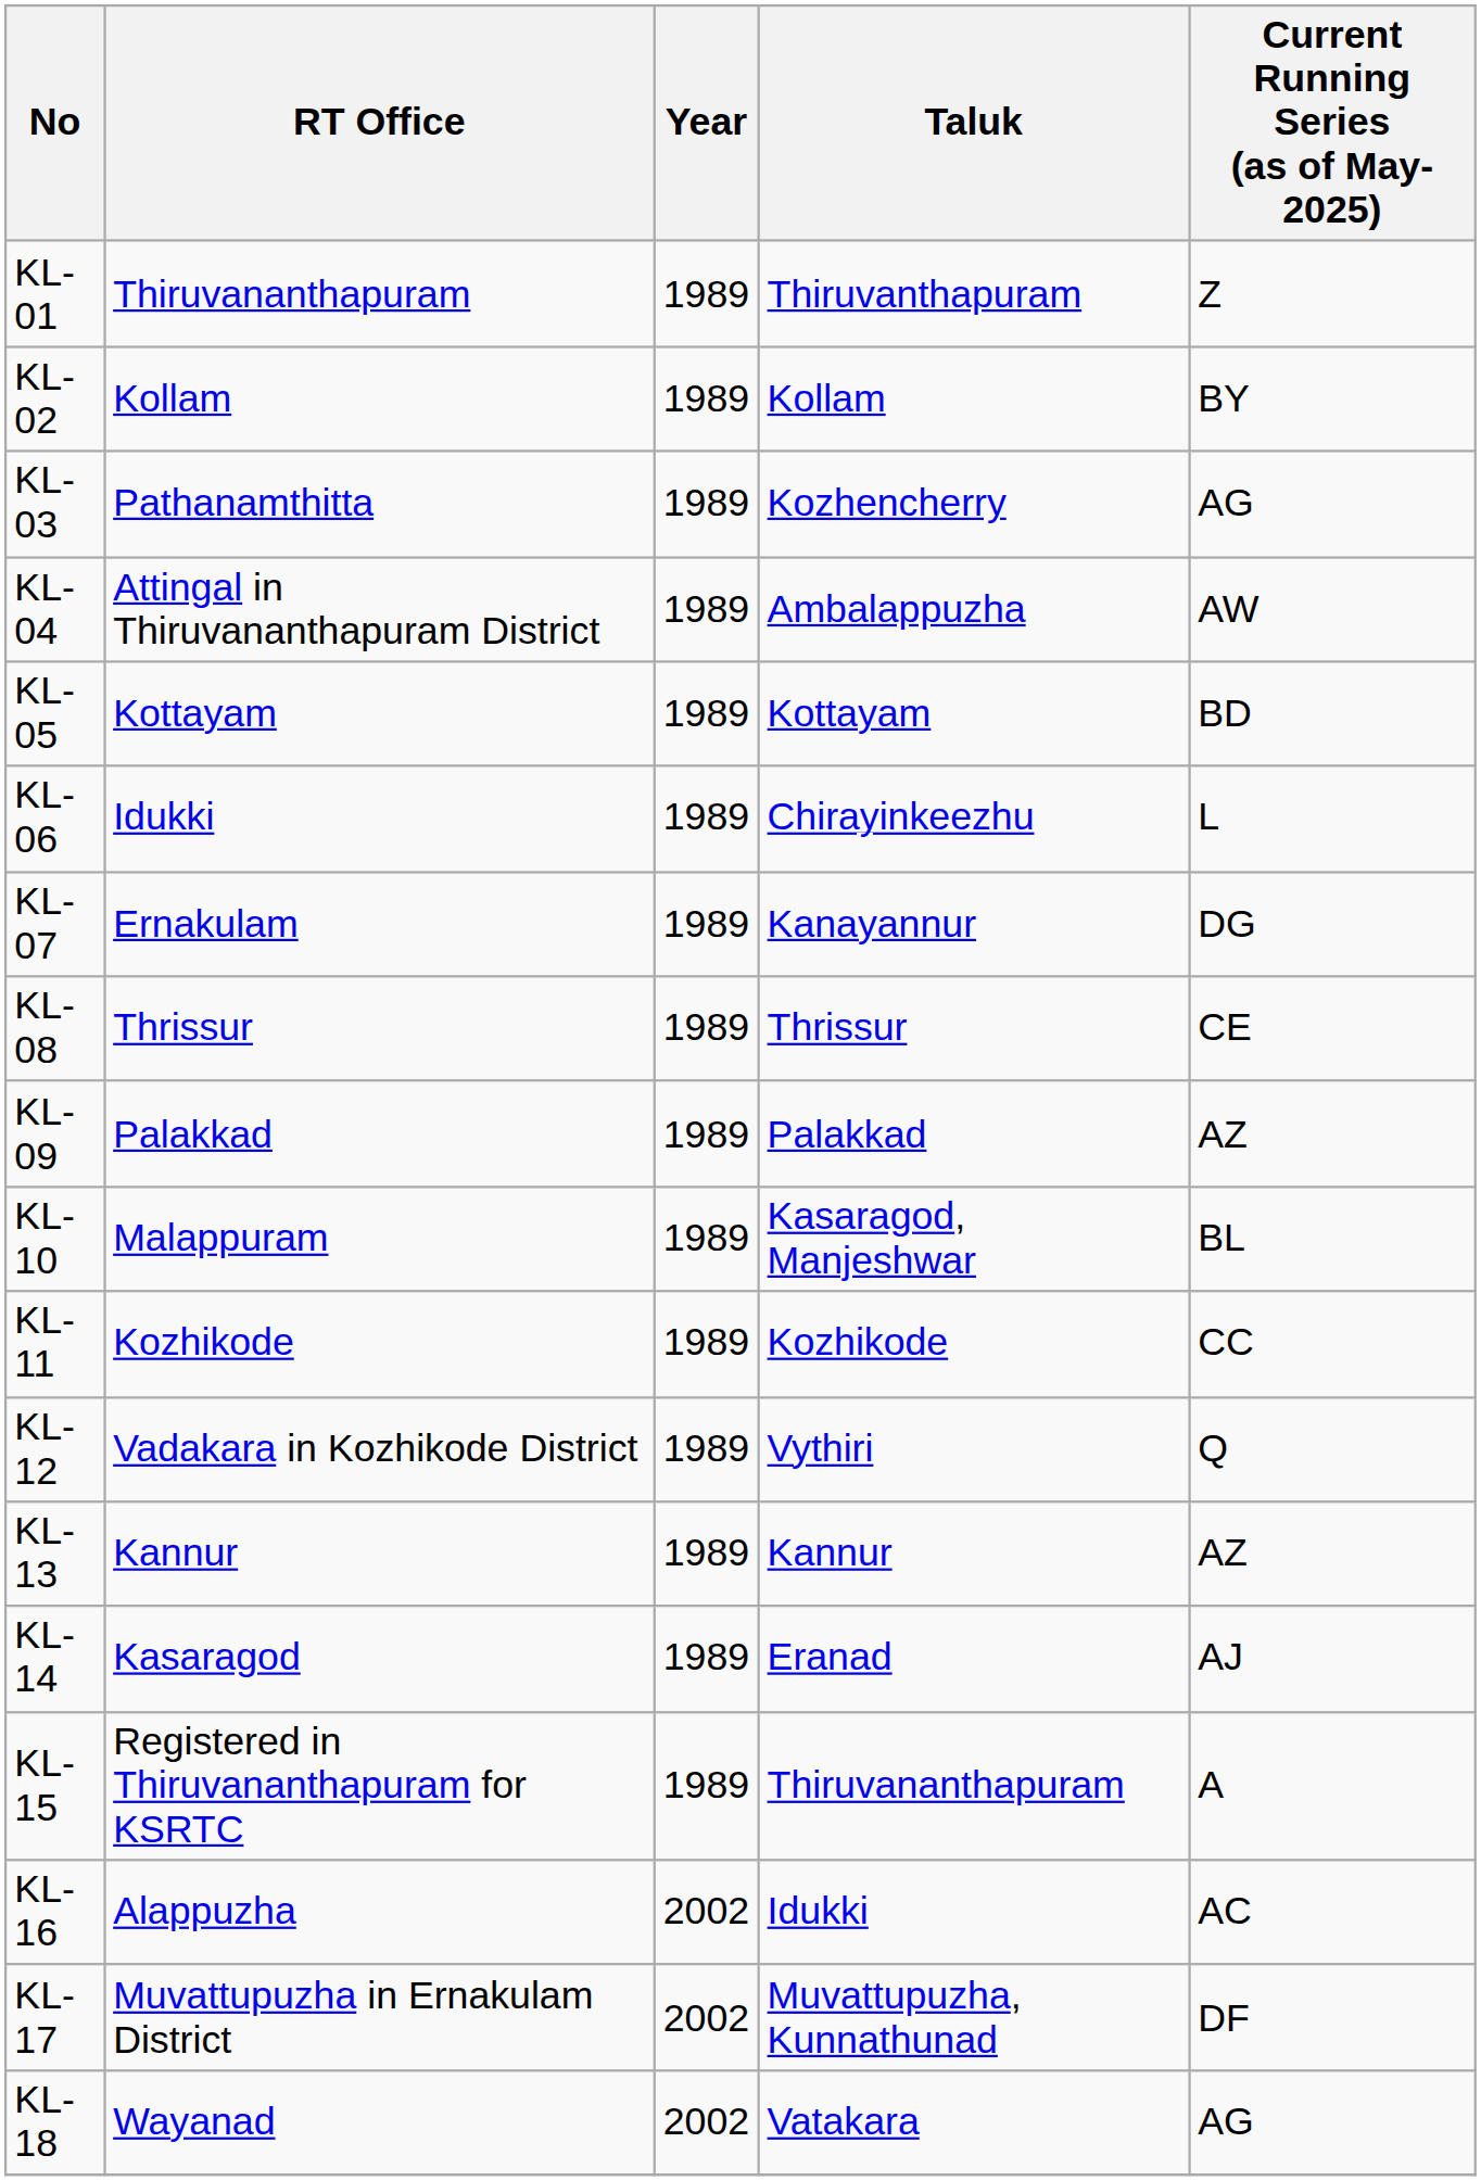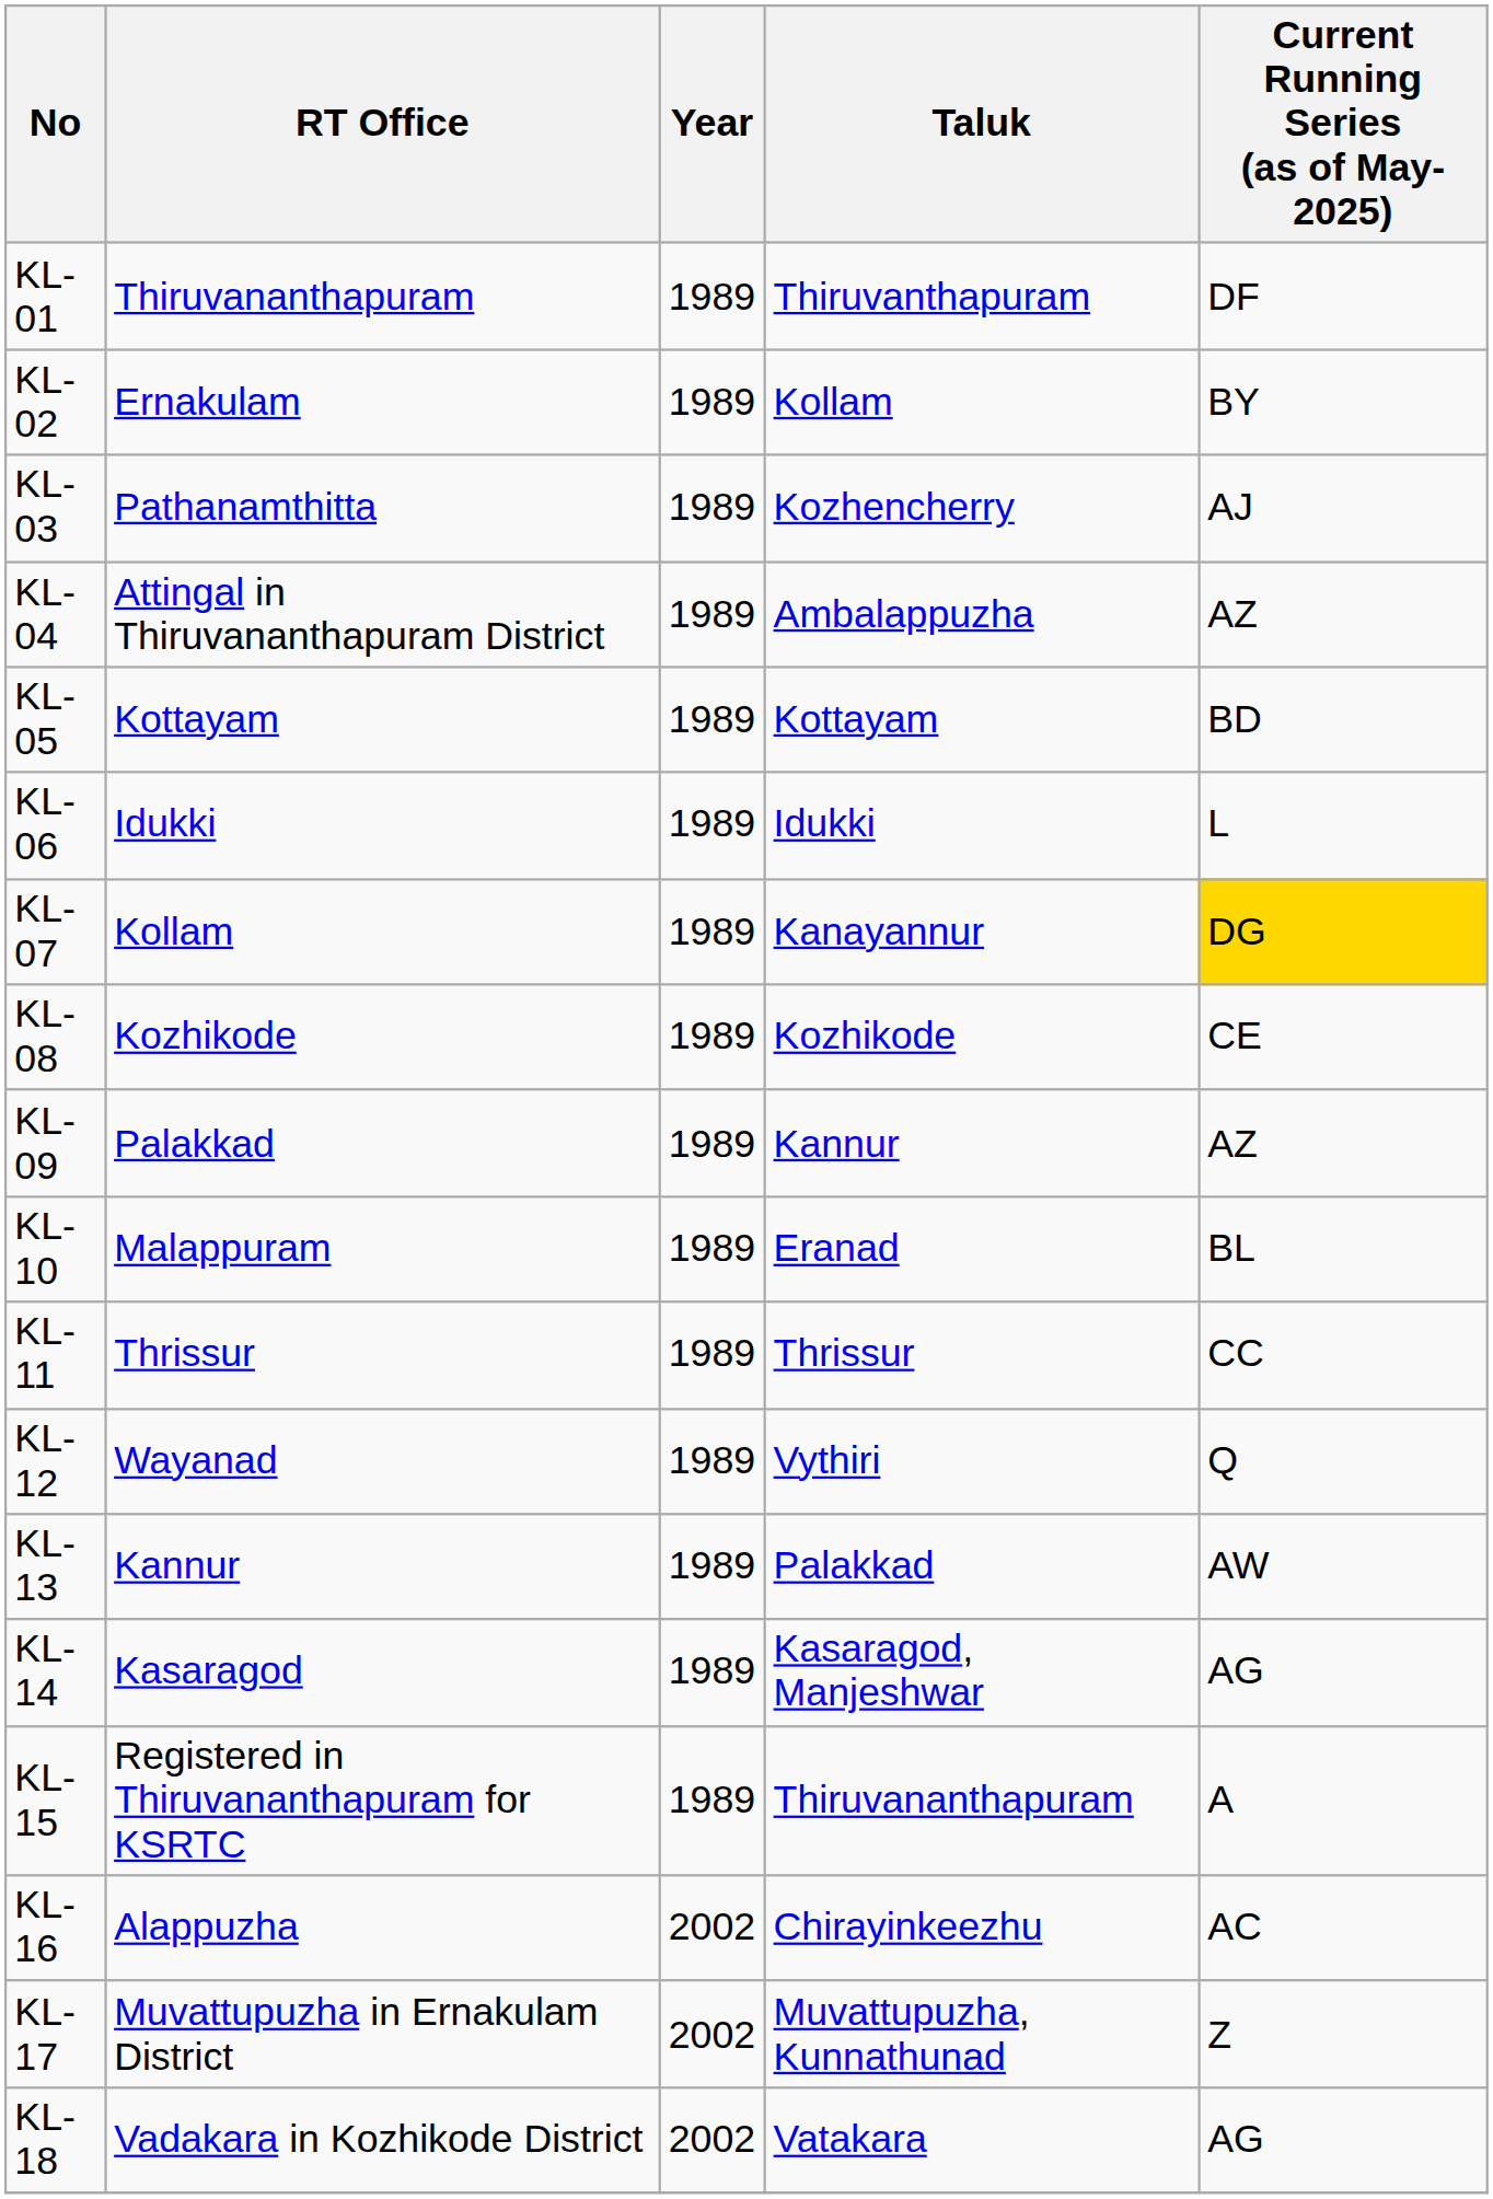KL-01 | Current Running Series (as of May-2025): Z -> DF
KL-02 | RT Office: Kollam -> Ernakulam
KL-03 | Current Running Series (as of May-2025): AG -> AJ
KL-04 | Current Running Series (as of May-2025): AW -> AZ
KL-06 | Taluk: Chirayinkeezhu -> Idukki
KL-07 | RT Office: Ernakulam -> Kollam
KL-07 | Current Running Series (as of May-2025): no background -> gold background
KL-08 | RT Office: Thrissur -> Kozhikode
KL-08 | Taluk: Thrissur -> Kozhikode
KL-09 | Taluk: Palakkad -> Kannur
KL-10 | Taluk: Kasaragod, Manjeshwar -> Eranad
KL- 11 | RT Office: Kozhikode -> Thrissur
KL- 11 | Taluk: Kozhikode -> Thrissur
KL-12 | RT Office: Vadakara in Kozhikode District -> Wayanad
KL-13 | Taluk: Kannur -> Palakkad
KL-13 | Current Running Series (as of May-2025): AZ -> AW
KL-14 | Taluk: Eranad -> Kasaragod, Manjeshwar
KL-14 | Current Running Series (as of May-2025): AJ -> AG
KL-16 | Taluk: Idukki -> Chirayinkeezhu
KL-17 | Current Running Series (as of May-2025): DF -> Z
KL-18 | RT Office: Wayanad -> Vadakara in Kozhikode District
